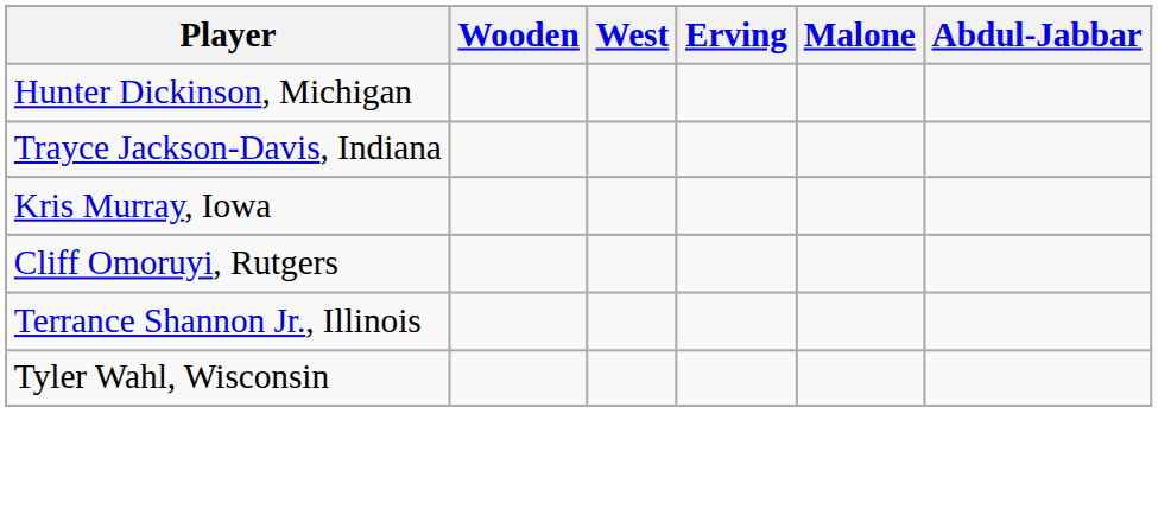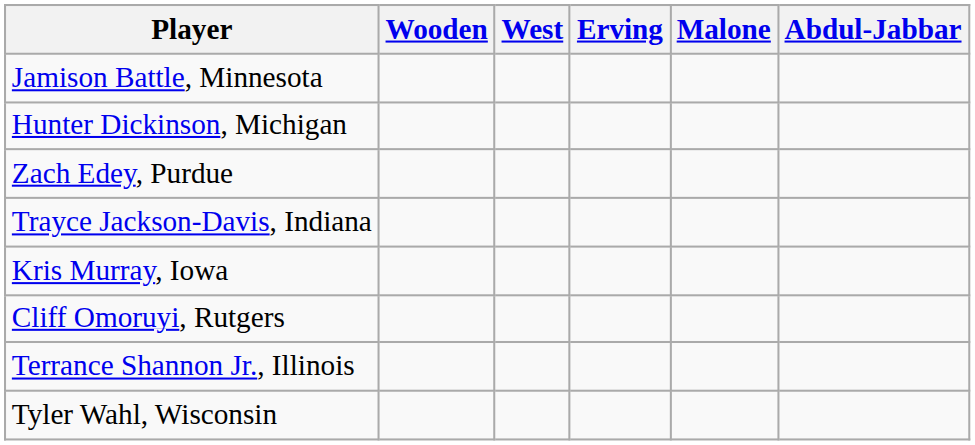+ row: Jamison Battle, Minnesota
+ row: Zach Edey, Purdue
